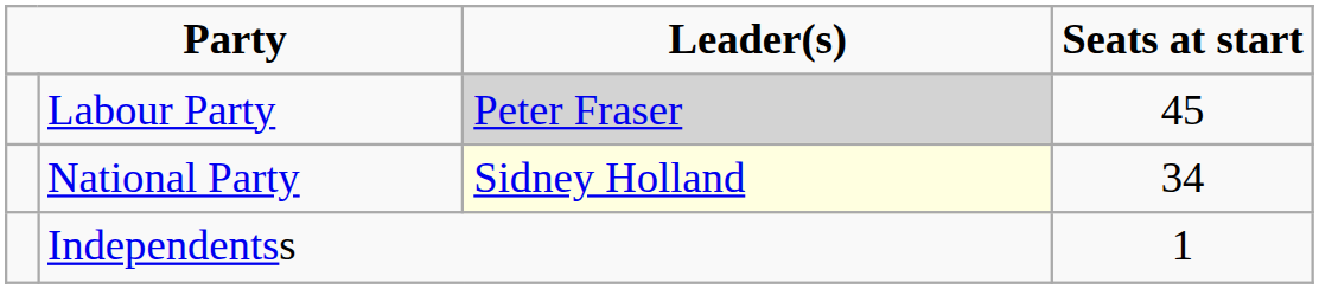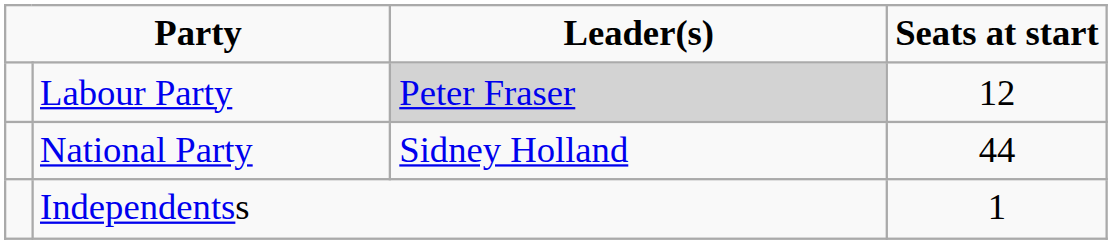Labour Party | Seats at start: 45 -> 12
National Party | Leader(s): lightyellow background -> no background
National Party | Seats at start: 34 -> 44
